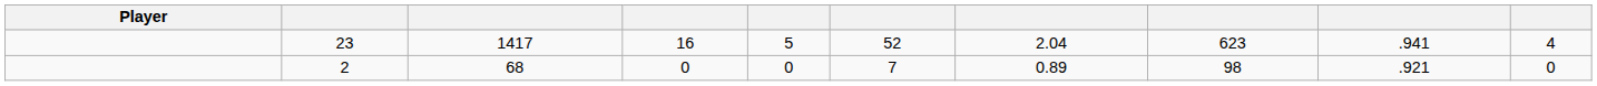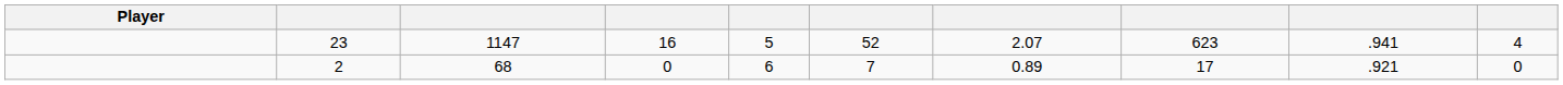23 | column 3: 1417 -> 1147
23 | column 7: 2.04 -> 2.07
2 | column 5: 0 -> 6
2 | column 8: 98 -> 17
